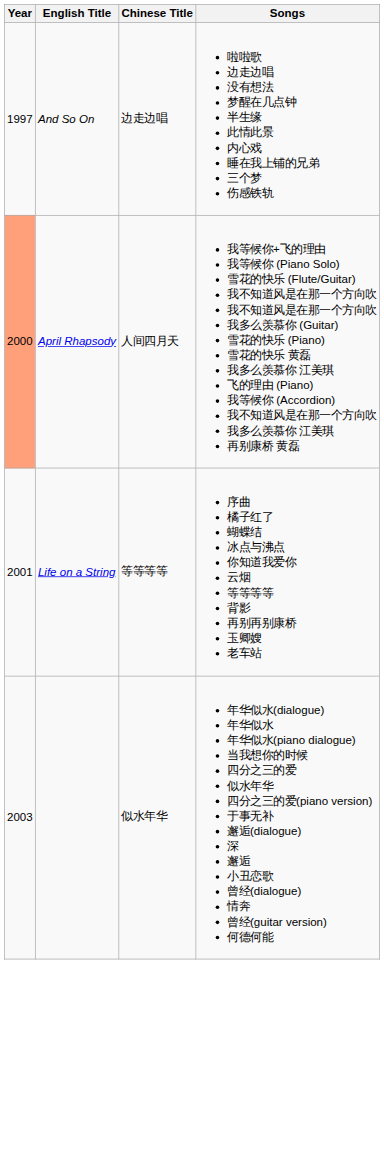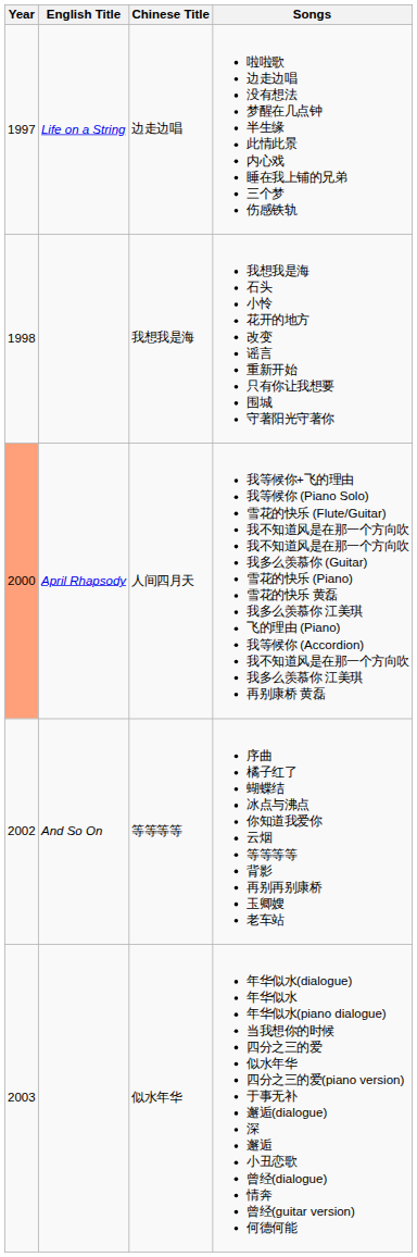边走边唱 | English Title: And So On -> Life on a String
+ row: 1998 | 我想我是海 | 我想我是海 石头 小怜 花开的地方 改变 谣言 重新开始 只有你让我想要 围城 守著阳光守著你
等等等等 | Year: 2001 -> 2002
等等等等 | English Title: Life on a String -> And So On
